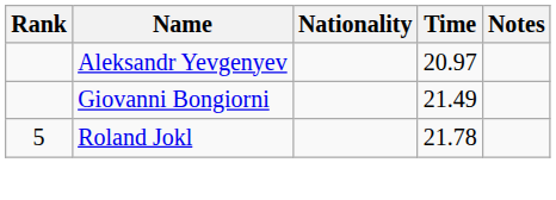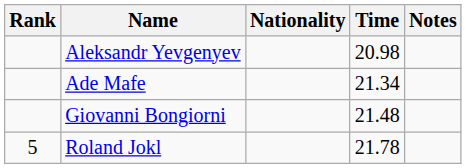Aleksandr Yevgenyev | Time: 20.97 -> 20.98
+ row: Ade Mafe | 21.34
Giovanni Bongiorni | Time: 21.49 -> 21.48
